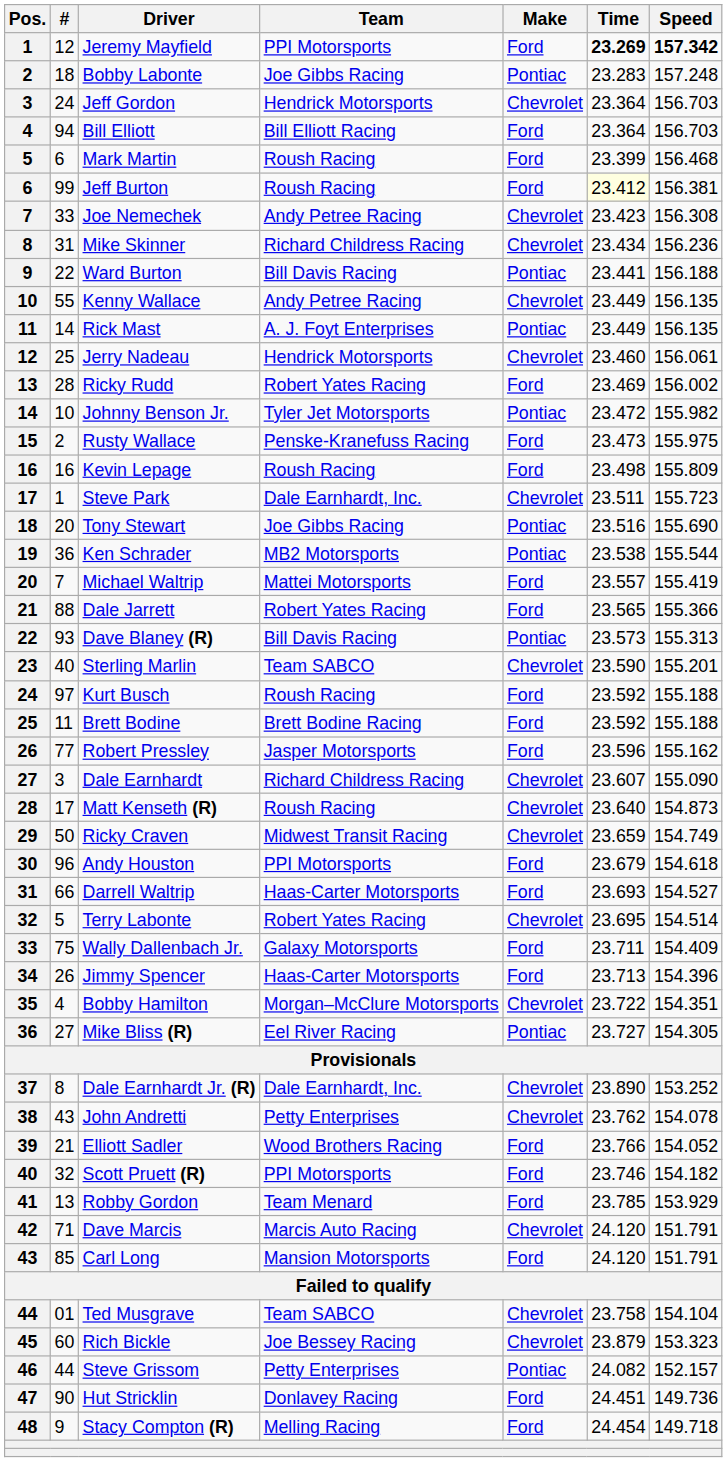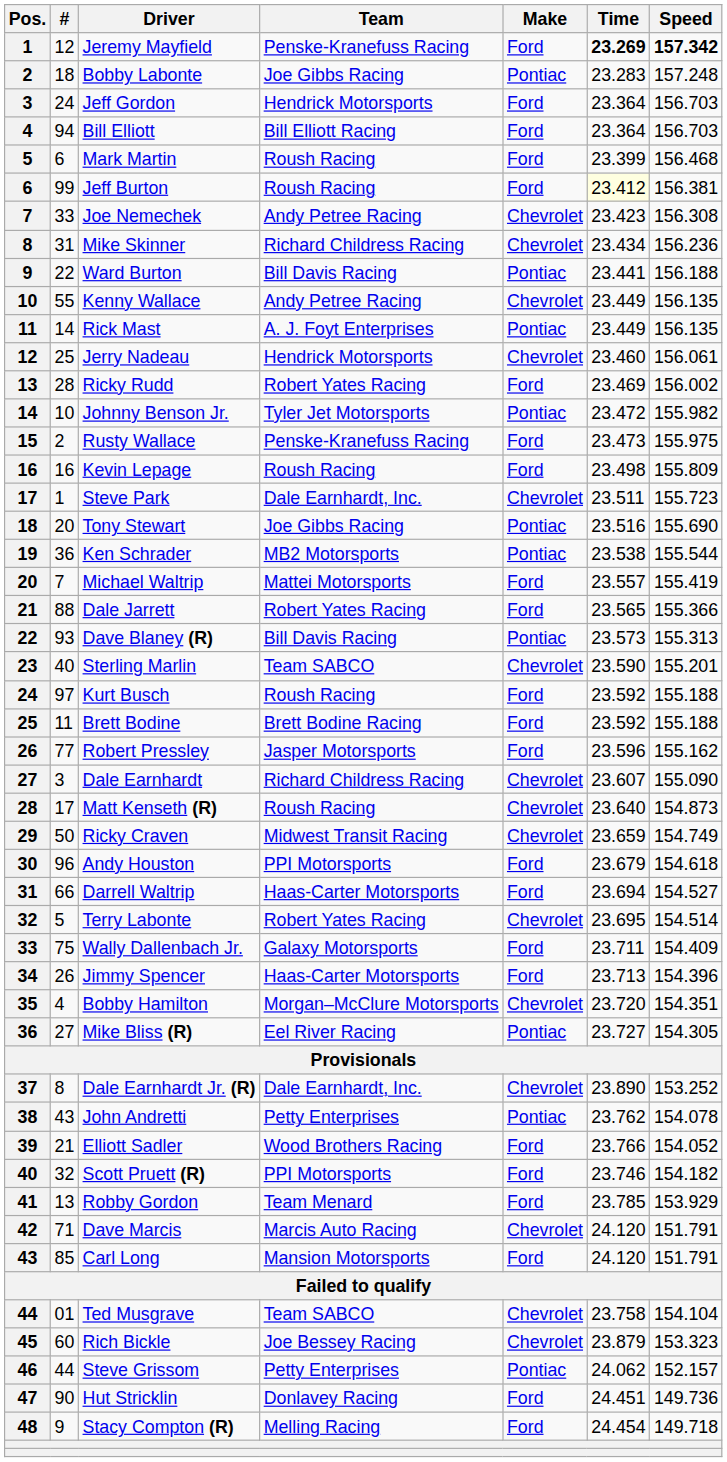Jeremy Mayfield | Team: PPI Motorsports -> Penske-Kranefuss Racing
Jeff Gordon | Make: Chevrolet -> Ford
Darrell Waltrip | Time: 23.693 -> 23.694
Bobby Hamilton | Time: 23.722 -> 23.720
John Andretti | Make: Chevrolet -> Pontiac
Steve Grissom | Time: 24.082 -> 24.062
